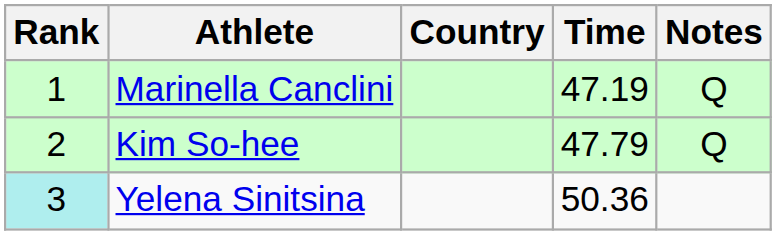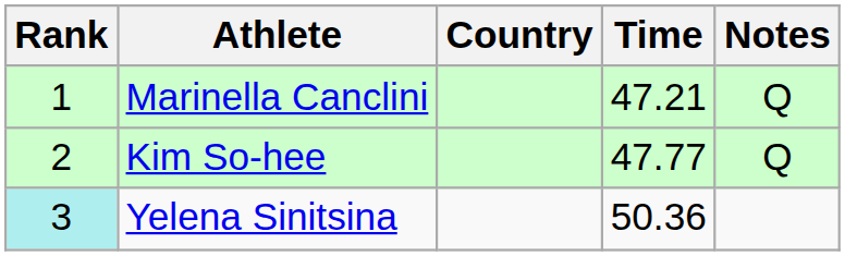Marinella Canclini | Time: 47.19 -> 47.21
Kim So-hee | Time: 47.79 -> 47.77
